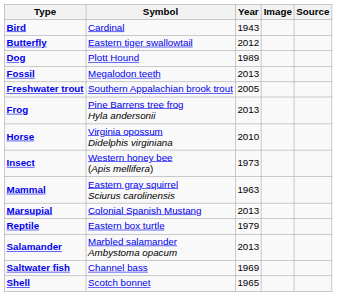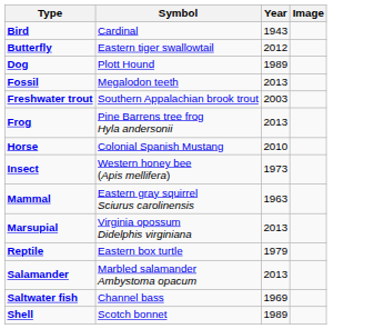- column: Source
Freshwater trout | Year: 2005 -> 2003
Horse | Symbol: Virginia opossum Didelphis virginiana -> Colonial Spanish Mustang
Marsupial | Symbol: Colonial Spanish Mustang -> Virginia opossum Didelphis virginiana
Shell | Year: 1965 -> 1989
